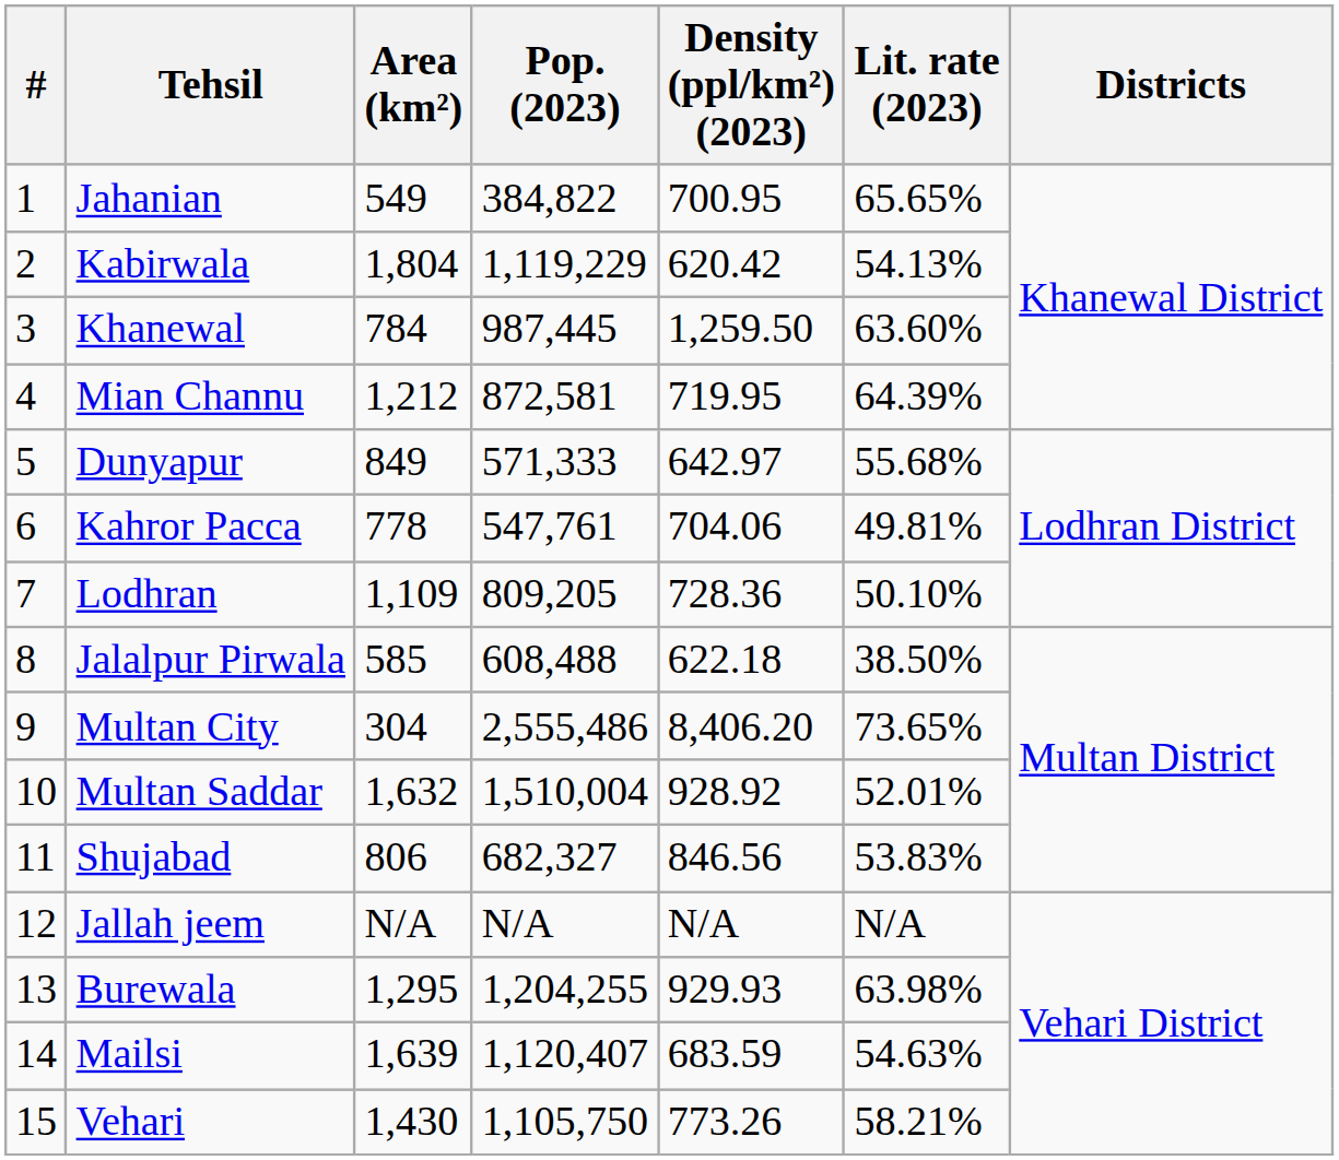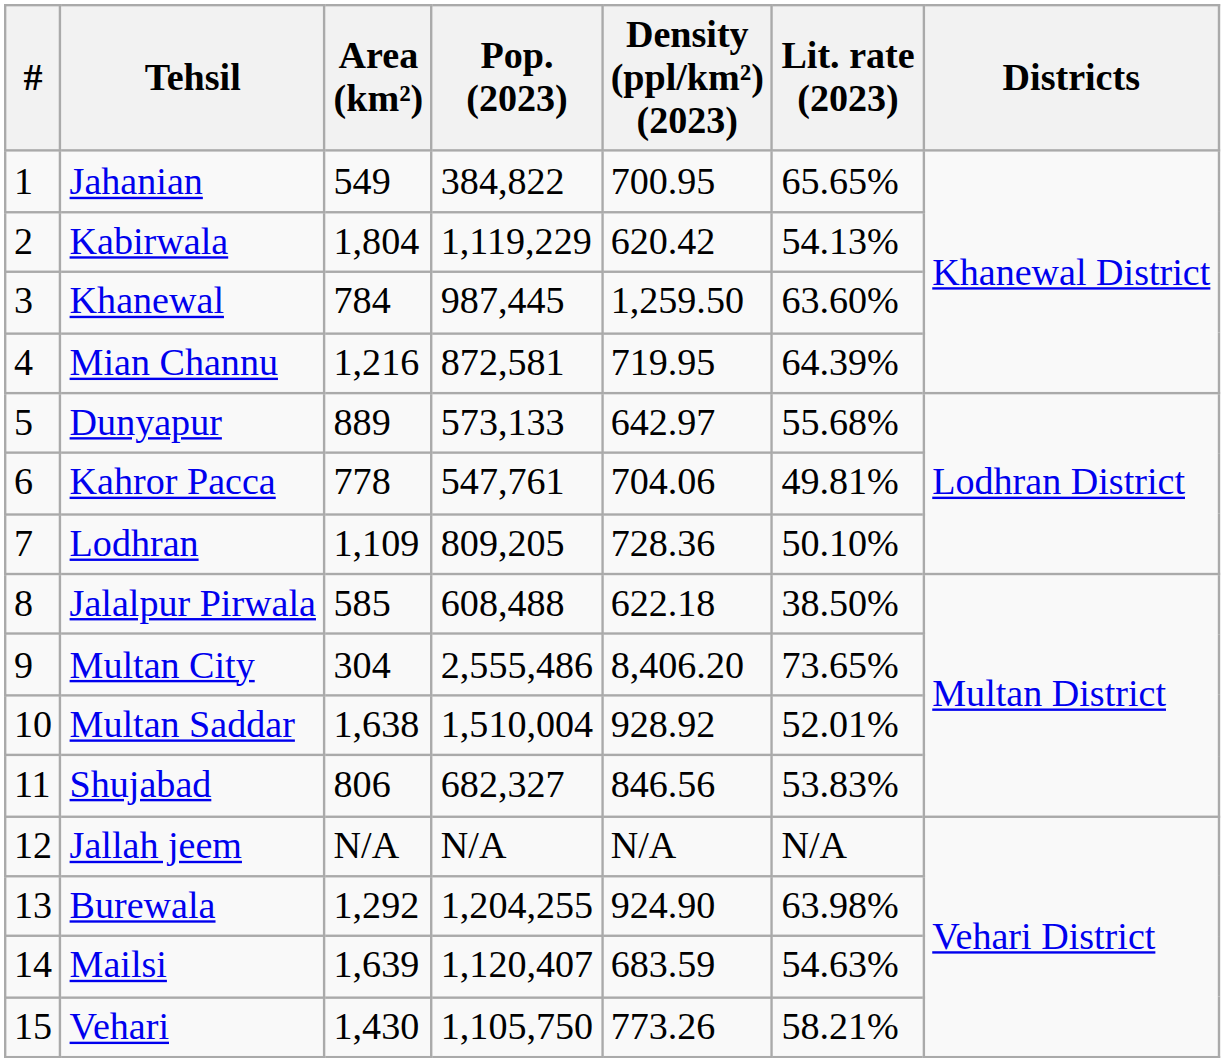Mian Channu | Area (km²): 1,212 -> 1,216
Dunyapur | Area (km²): 849 -> 889
Dunyapur | Pop. (2023): 571,333 -> 573,133
Multan Saddar | Area (km²): 1,632 -> 1,638
Burewala | Area (km²): 1,295 -> 1,292
Burewala | Density (ppl/km²) (2023): 929.93 -> 924.90
